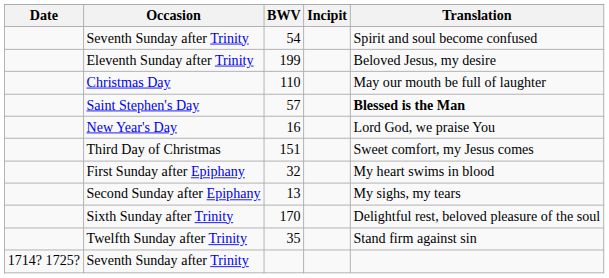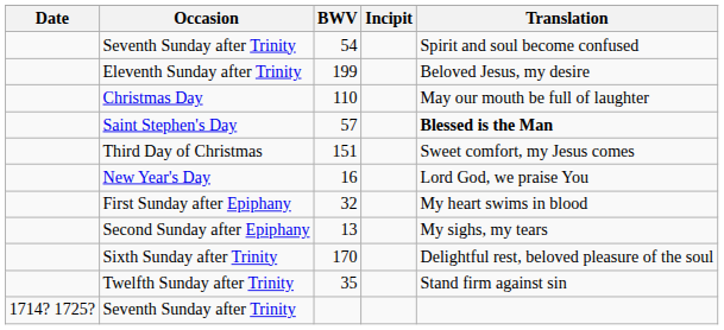rows swapped: Third Day of Christmas <-> New Year's Day
